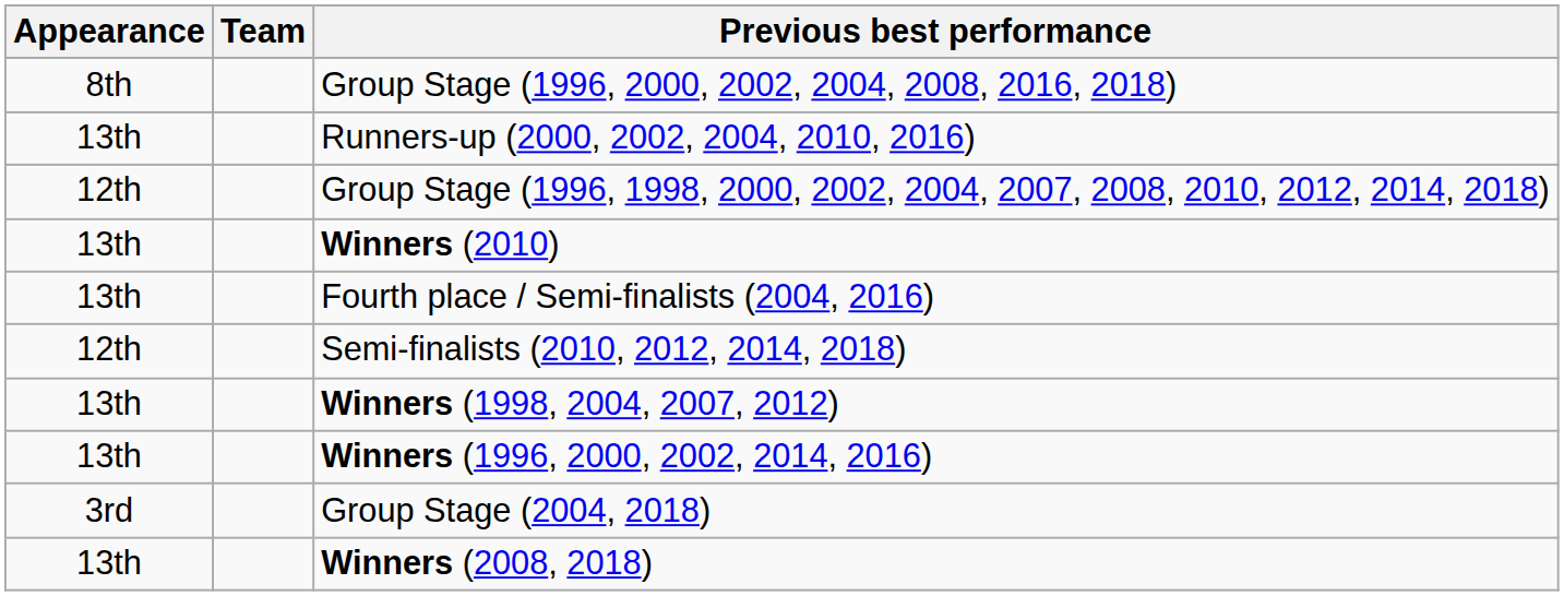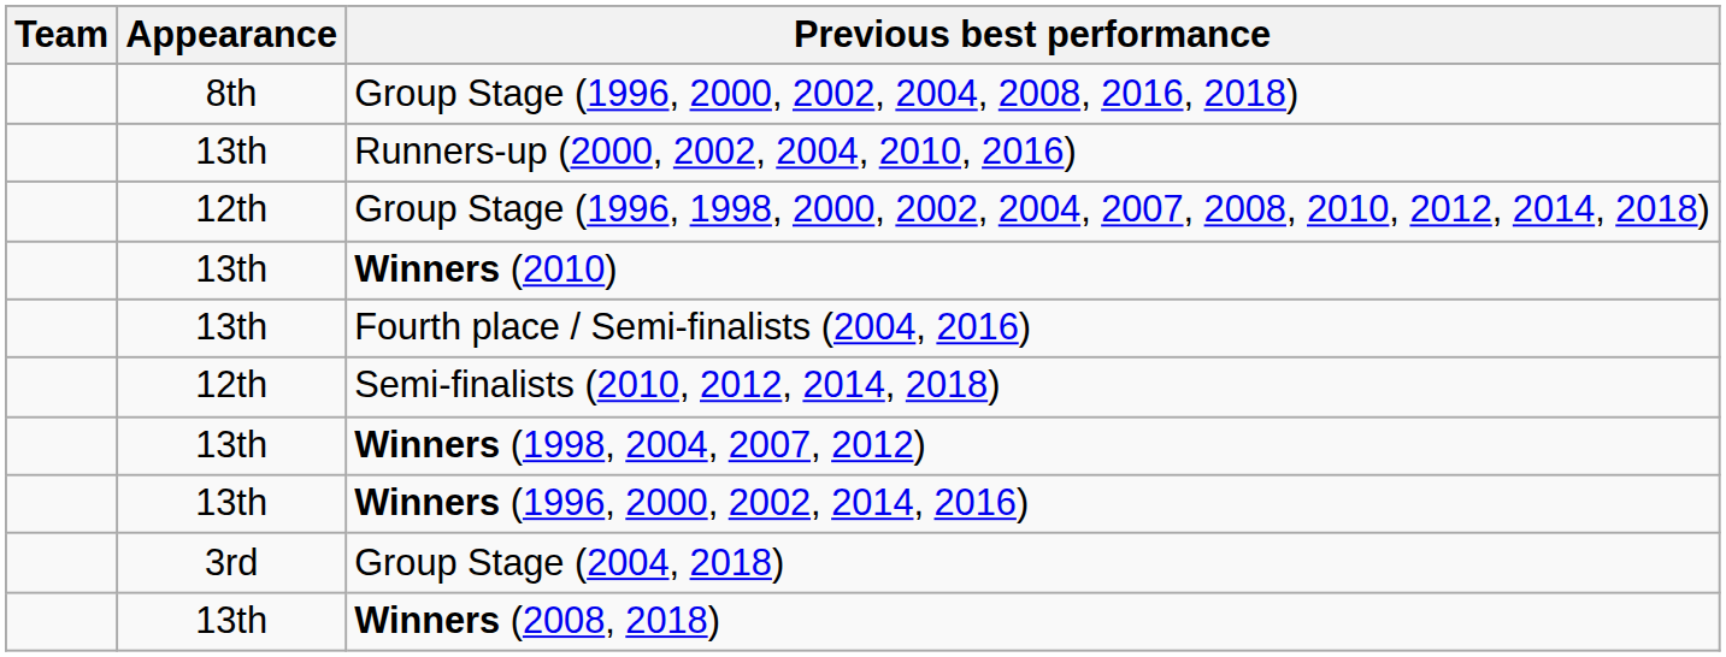columns swapped: Team <-> Appearance
